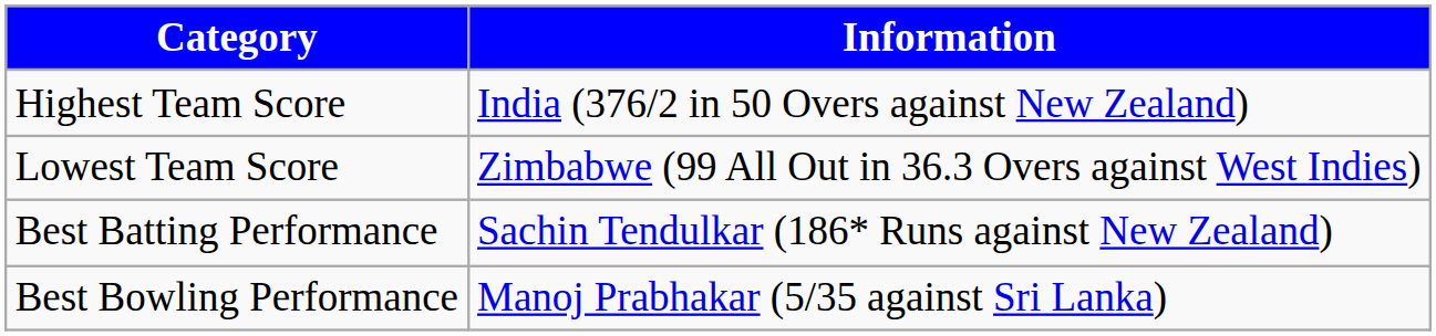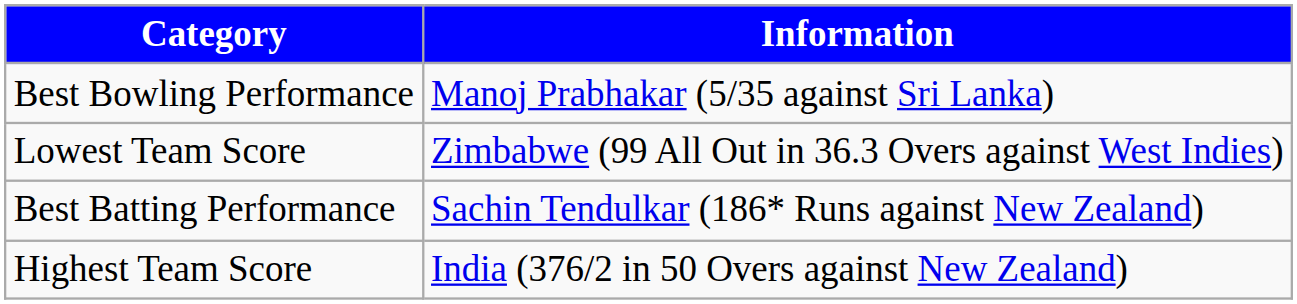rows swapped: Highest Team Score <-> Best Bowling Performance
